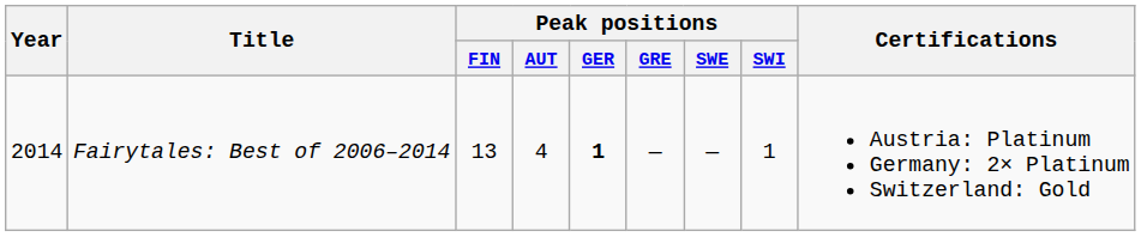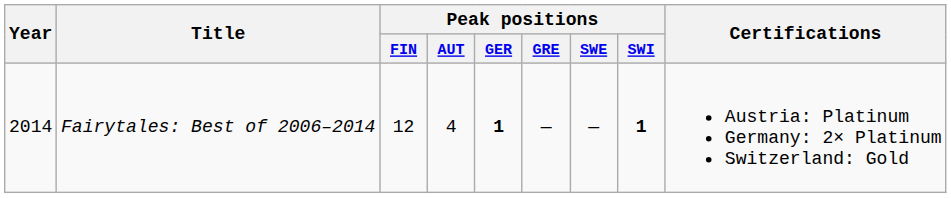Fairytales: Best of 2006–2014 | Peak positions / FIN: 13 -> 12
Fairytales: Best of 2006–2014 | Peak positions / SWI: normal -> bold
